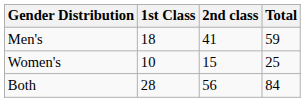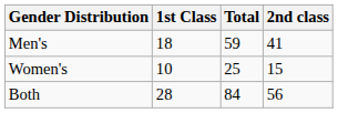columns swapped: 2nd class <-> Total
